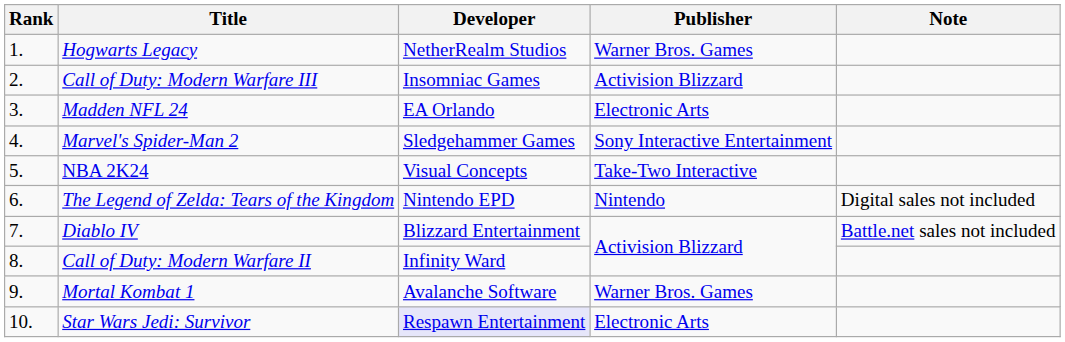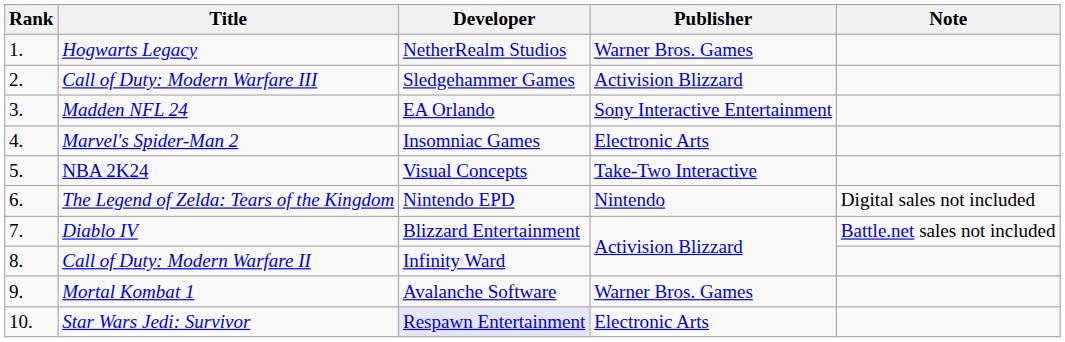Call of Duty: Modern Warfare III | Developer: Insomniac Games -> Sledgehammer Games
Madden NFL 24 | Publisher: Electronic Arts -> Sony Interactive Entertainment
Marvel's Spider-Man 2 | Developer: Sledgehammer Games -> Insomniac Games
Marvel's Spider-Man 2 | Publisher: Sony Interactive Entertainment -> Electronic Arts
